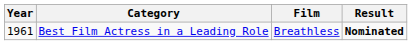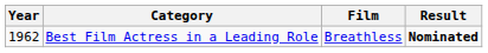Best Film Actress in a Leading Role | Year: 1961 -> 1962
